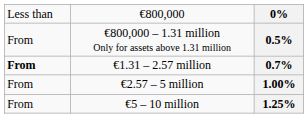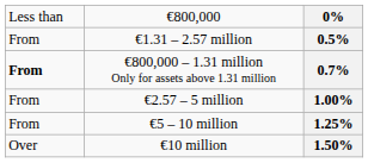0.5% | column 2: €800,000 – 1.31 million Only for assets above 1.31 million -> €1.31 – 2.57 million
0.7% | column 2: €1.31 – 2.57 million -> €800,000 – 1.31 million Only for assets above 1.31 million
+ row: Over | €10 million | 1.50%
